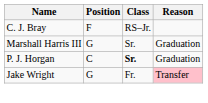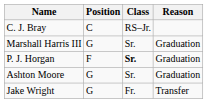C. J. Bray | Position: F -> C
P. J. Horgan | Position: C -> F
+ row: Ashton Moore | G | Sr. | Graduation
Jake Wright | Reason: pink background -> no background
